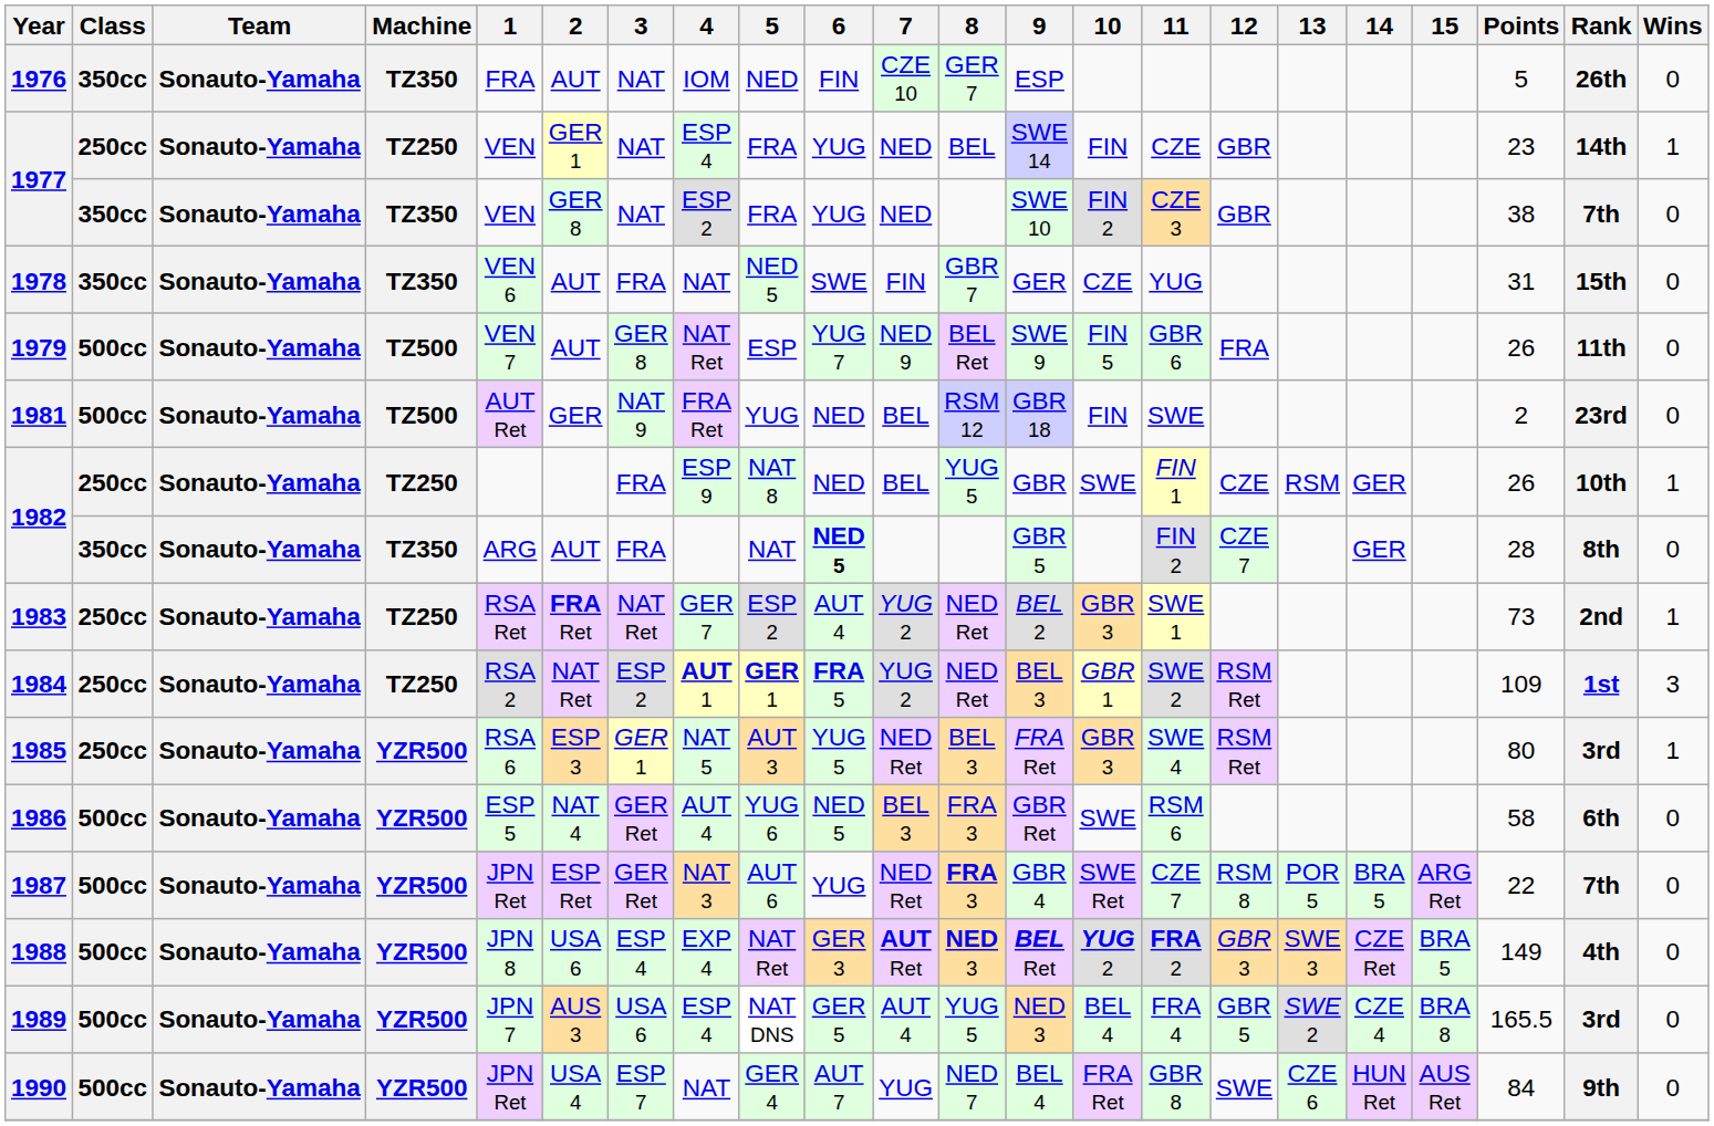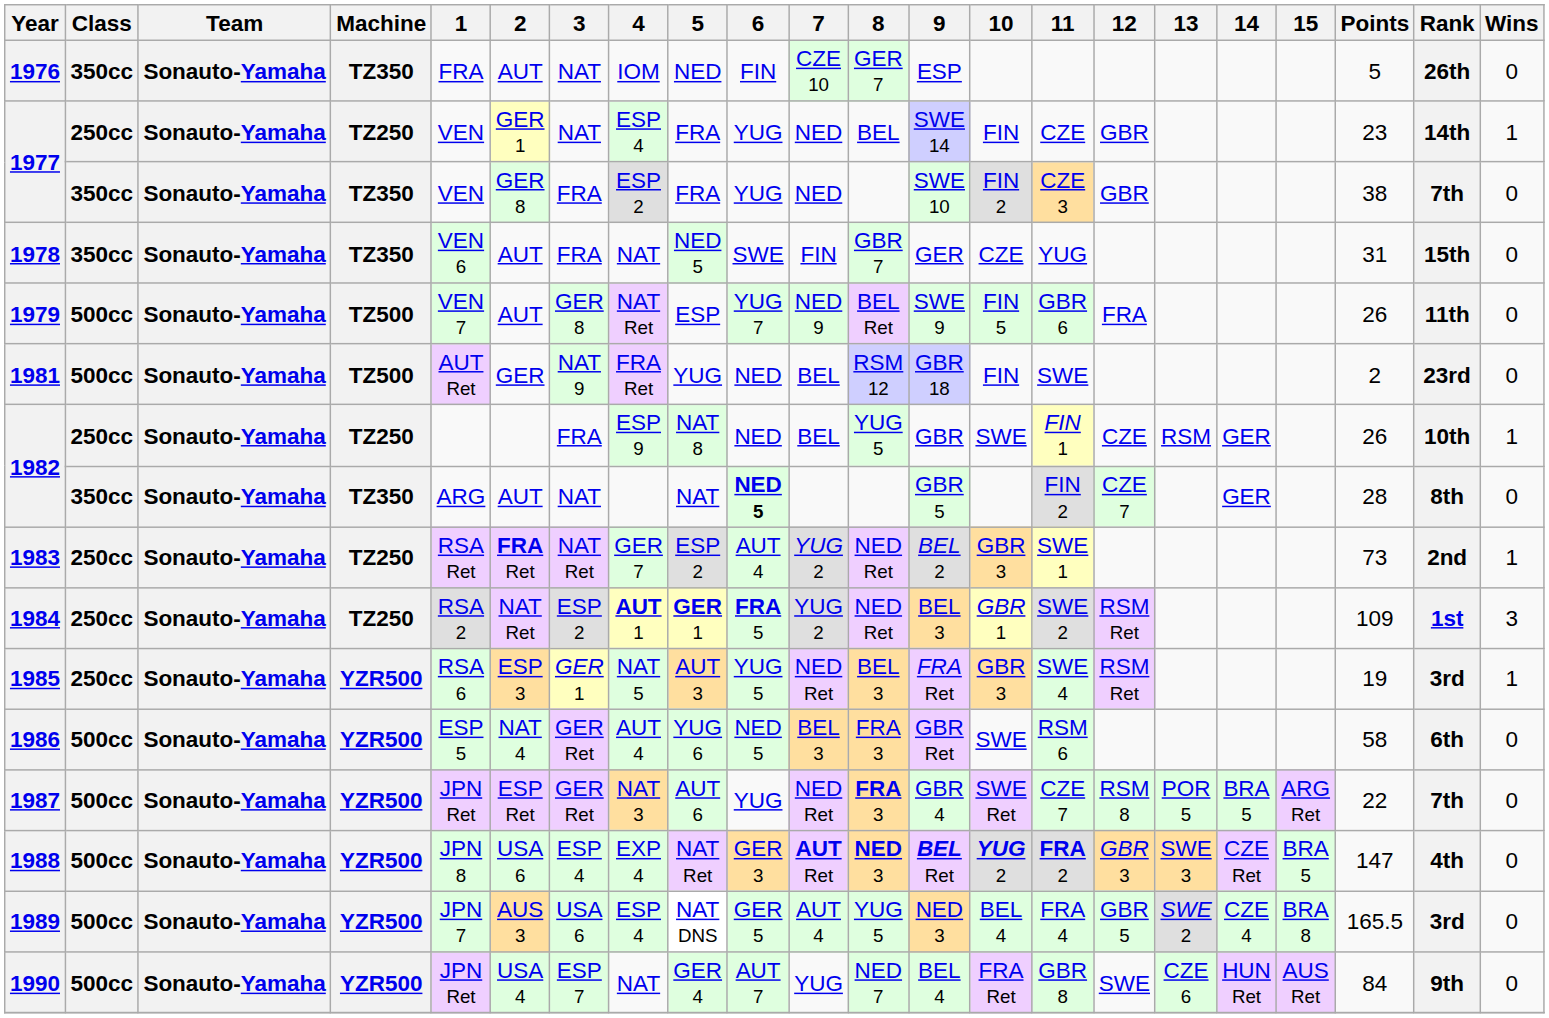1977 / TZ350 | 3: NAT -> FRA
1982 / TZ350 | 3: FRA -> NAT
1985 | Points: 80 -> 19
1988 | Points: 149 -> 147
